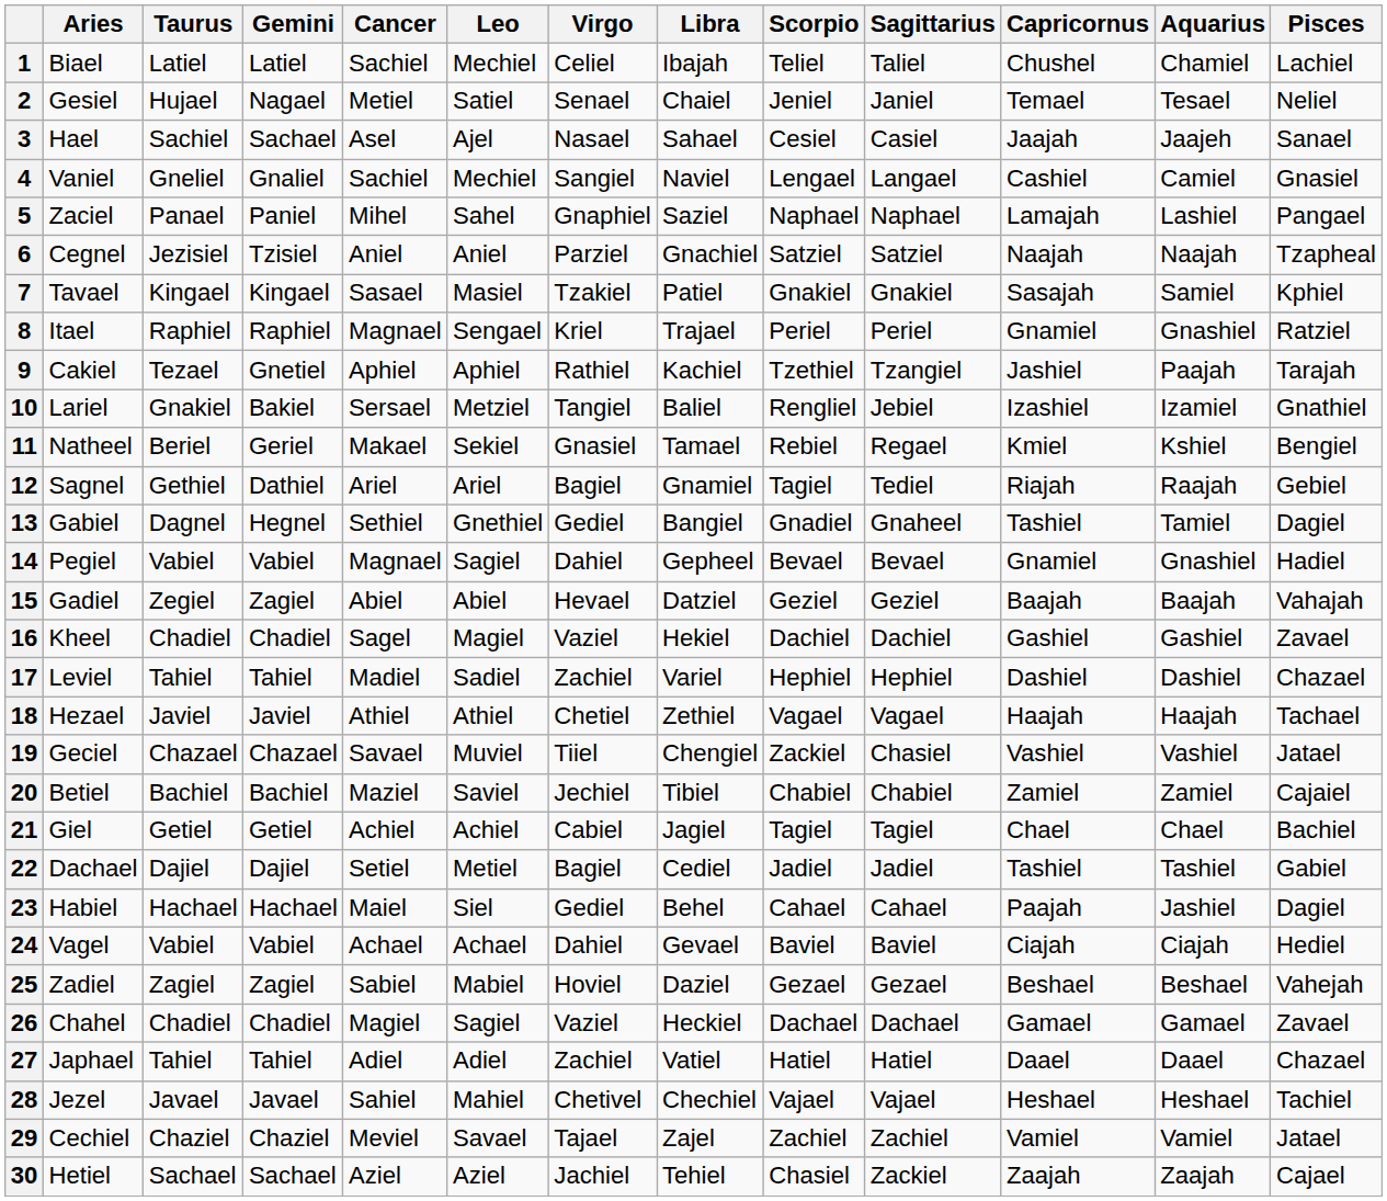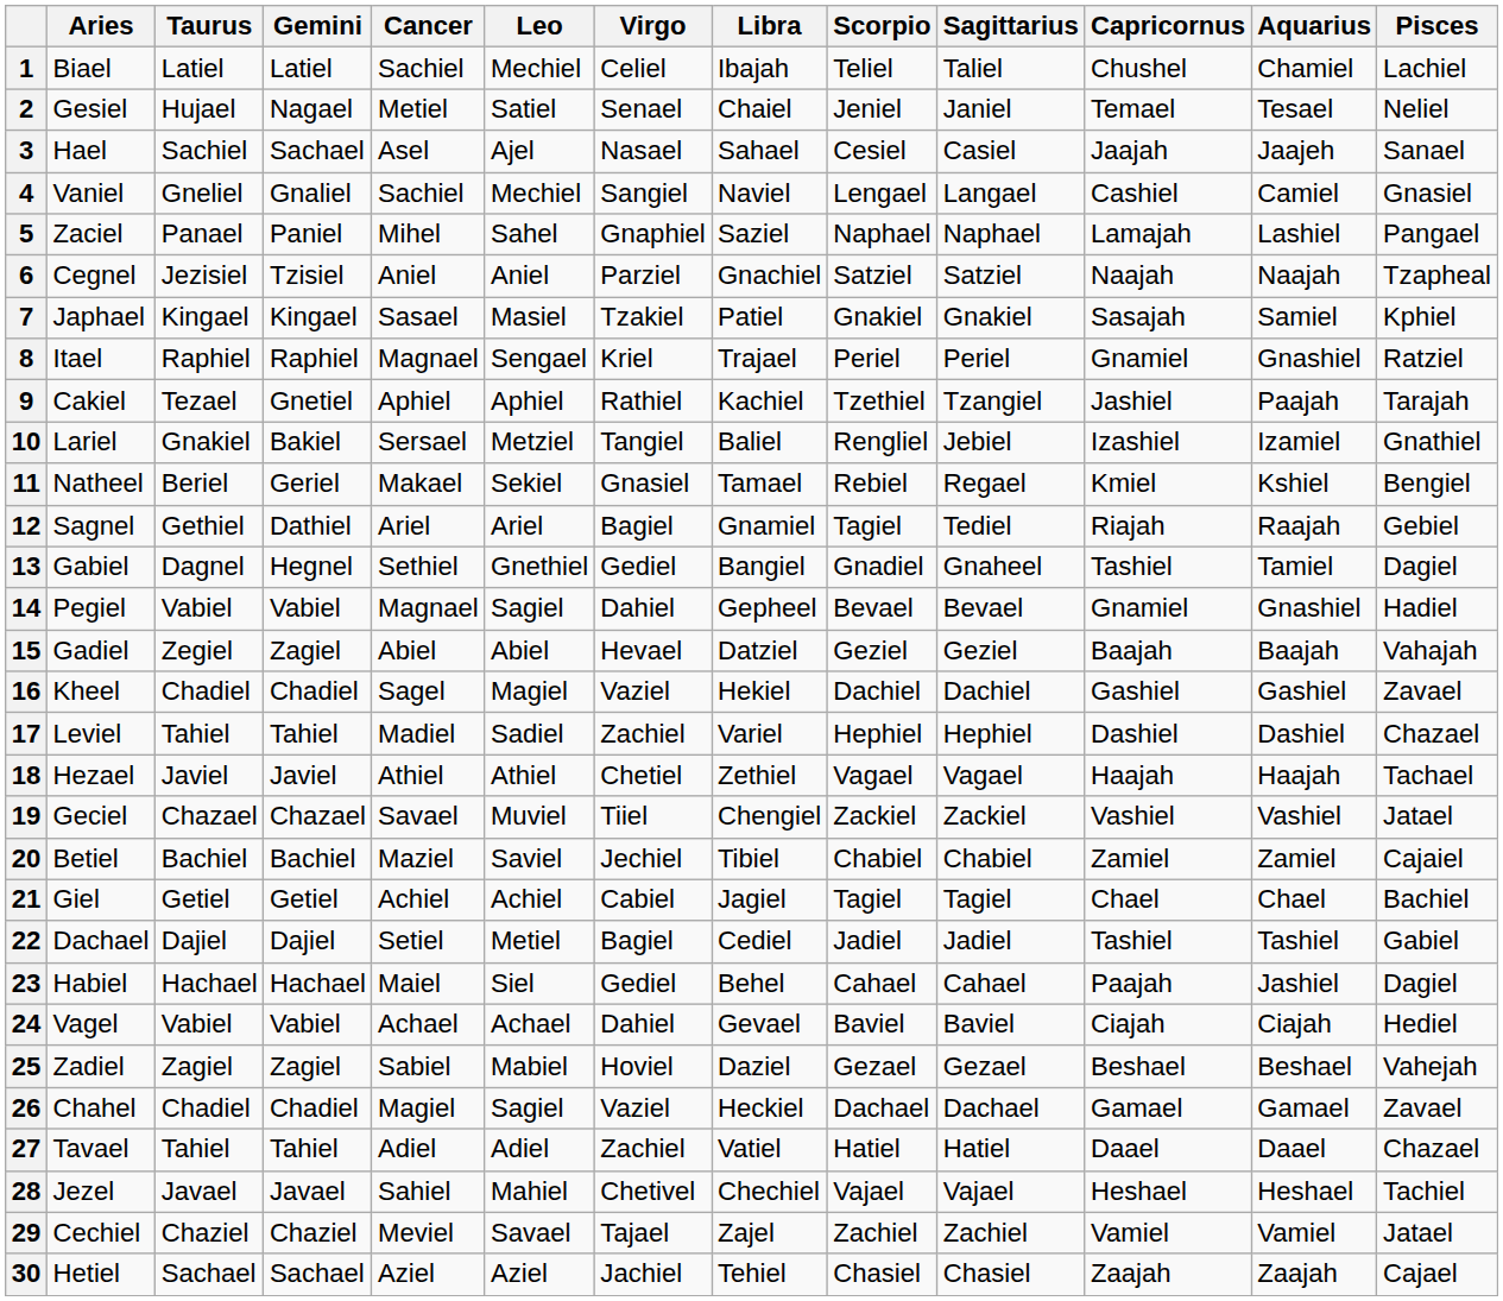7 | Aries: Tavael -> Japhael
19 | Sagittarius: Chasiel -> Zackiel
27 | Aries: Japhael -> Tavael
30 | Sagittarius: Zackiel -> Chasiel
